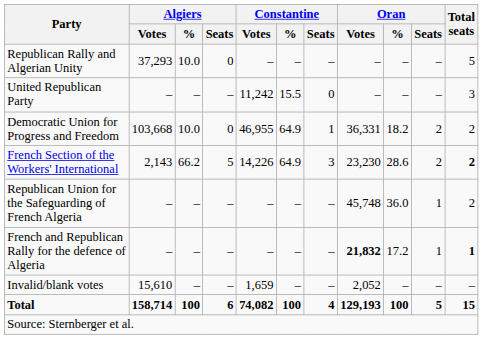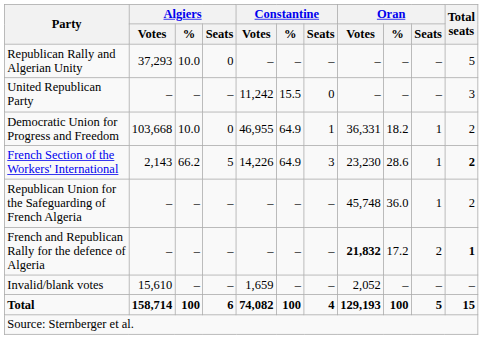Democratic Union for Progress and Freedom | Oran / Seats: 2 -> 1
French Section of the Workers' International | Oran / Seats: 2 -> 1
French and Republican Rally for the defence of Algeria | Oran / Seats: 1 -> 2
